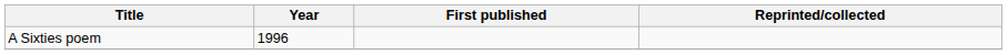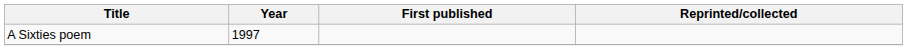A Sixties poem | Year: 1996 -> 1997
